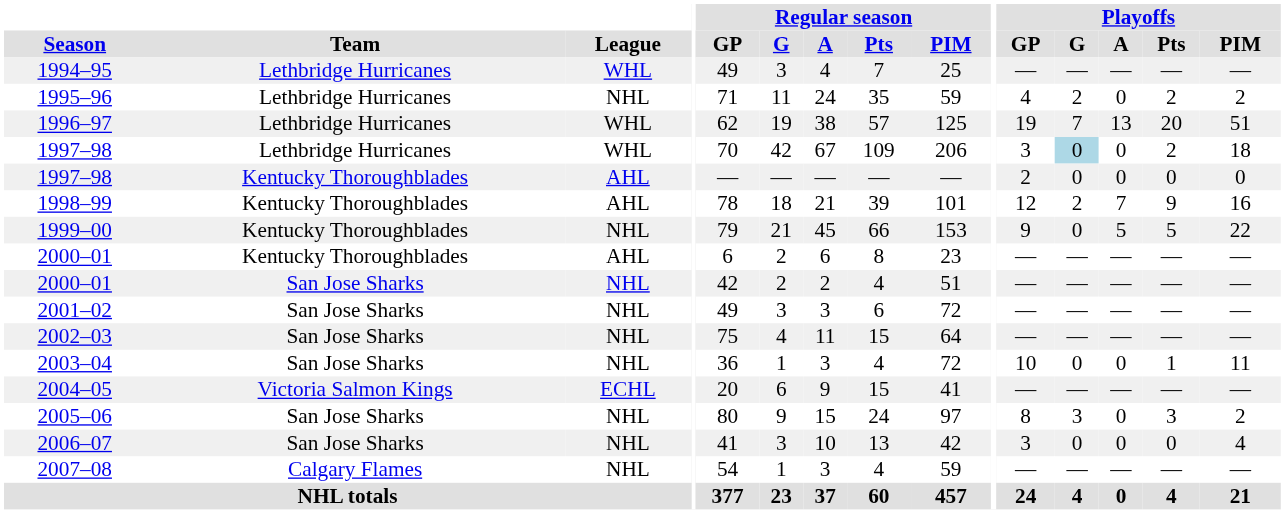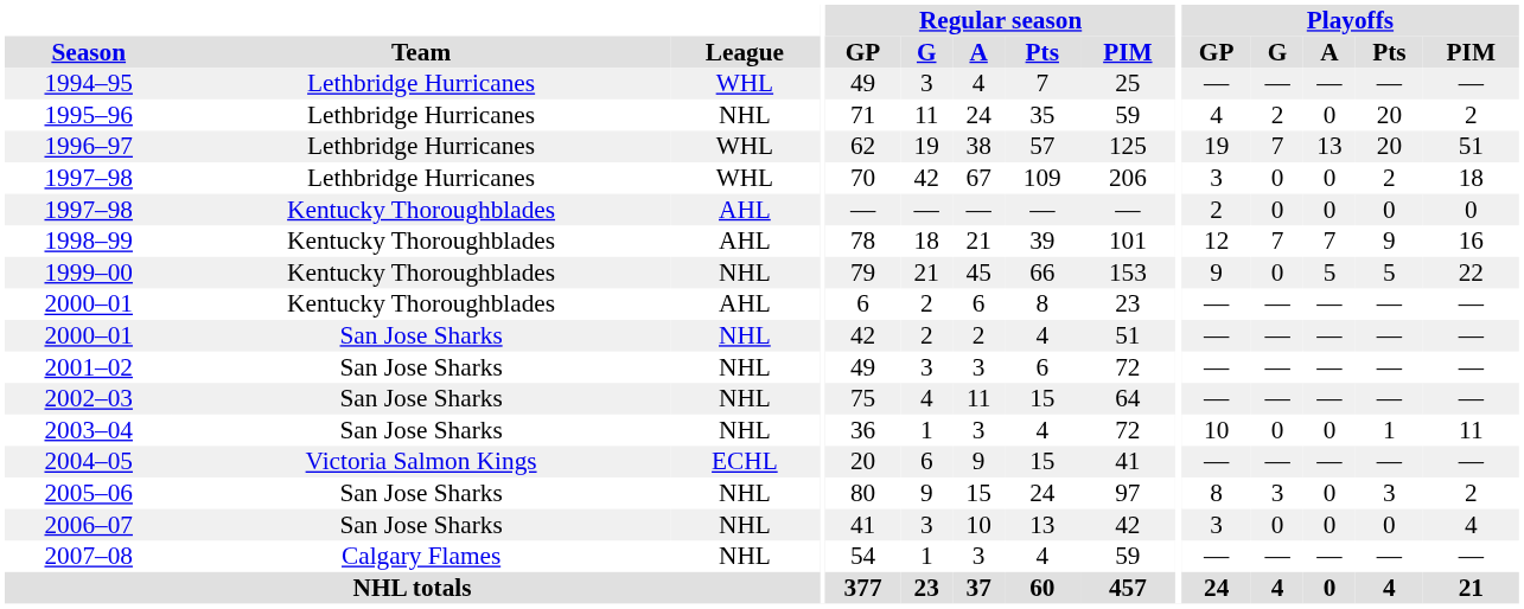1995–96 | Playoffs / Pts: 2 -> 20
1997–98 / Lethbridge Hurricanes | Playoffs / G: lightblue background -> no background
1998–99 | Playoffs / G: 2 -> 7
